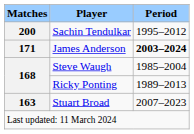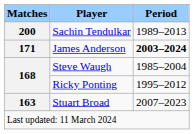Sachin Tendulkar | Period: 1995–2012 -> 1989–2013
Ricky Ponting | Period: 1989–2013 -> 1995–2012
